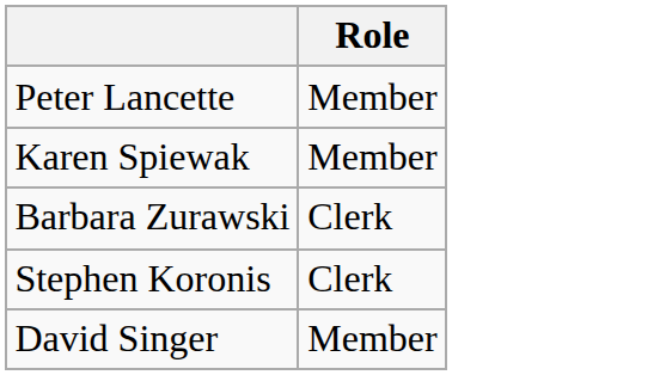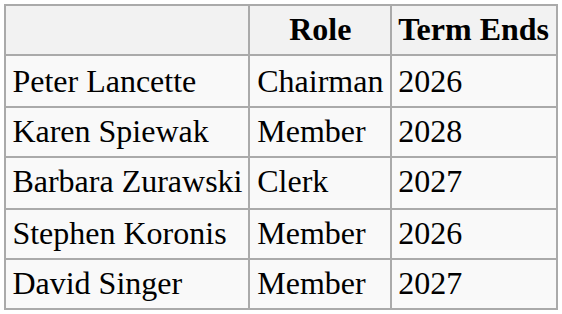+ column: Term Ends | 2026 | 2028 | 2027 | 2026 | 2027
Peter Lancette | Role: Member -> Chairman
Stephen Koronis | Role: Clerk -> Member
